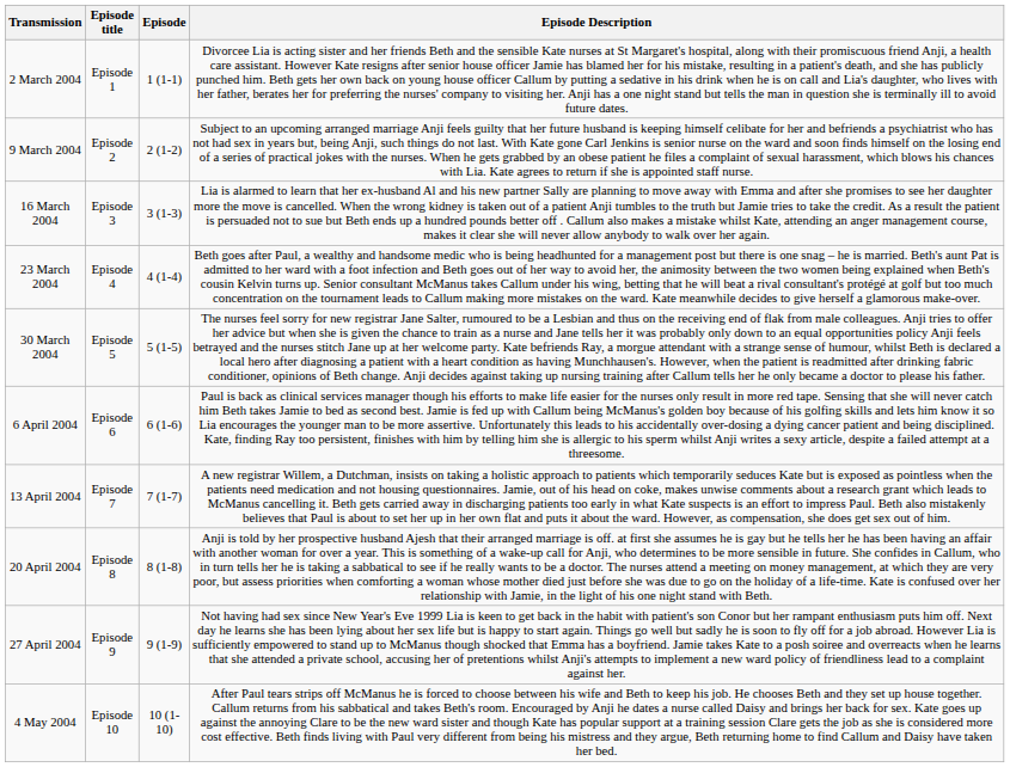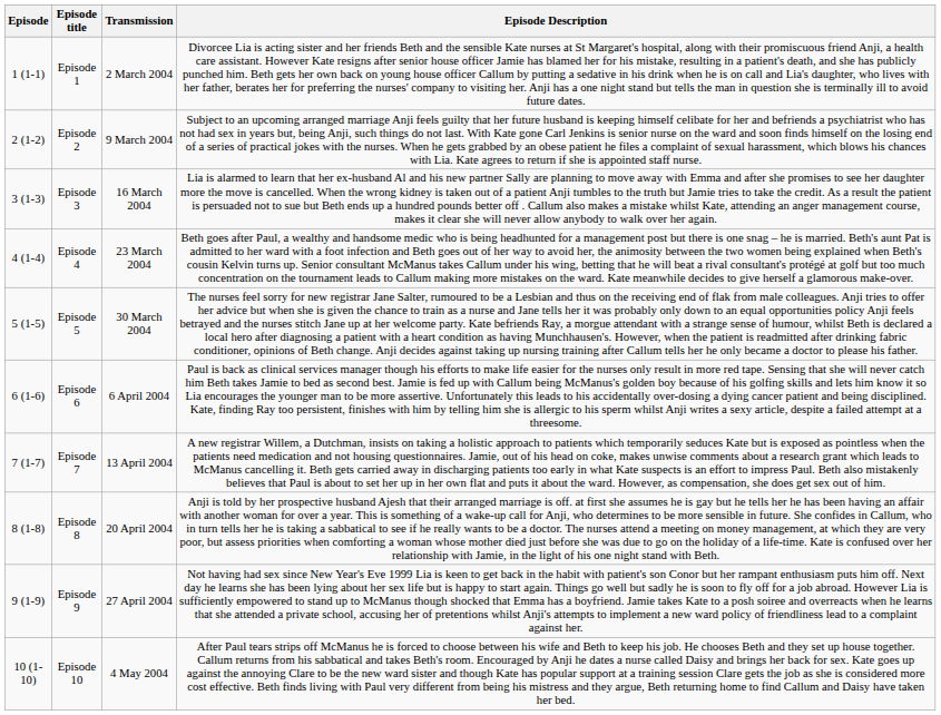columns swapped: Episode <-> Transmission
